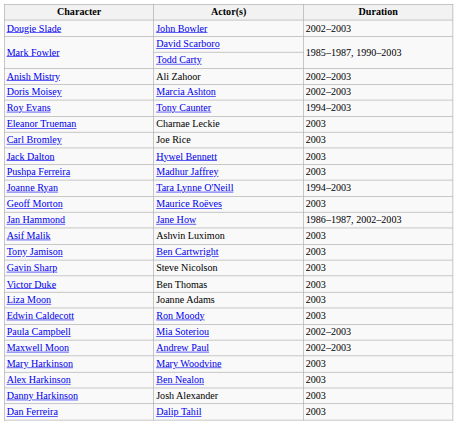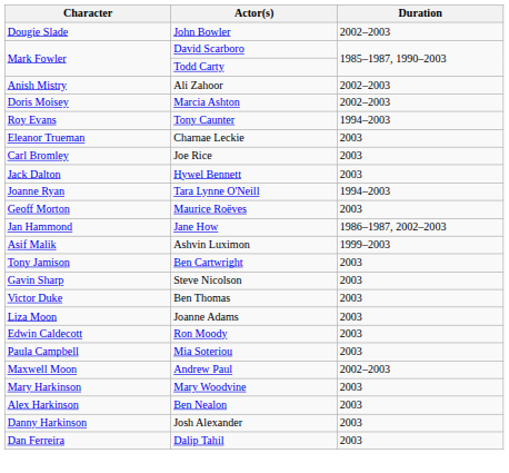- row: Pushpa Ferreira | Madhur Jaffrey | 2003
Ashvin Luximon | Duration: 2003 -> 1999–2003
Mia Soteriou | Duration: 2002–2003 -> 2003
